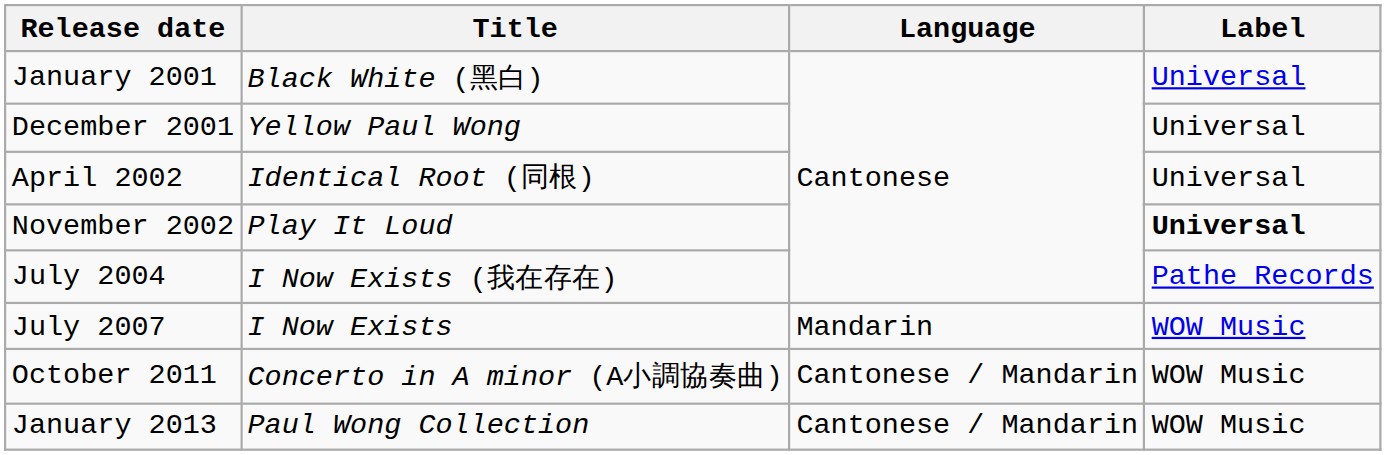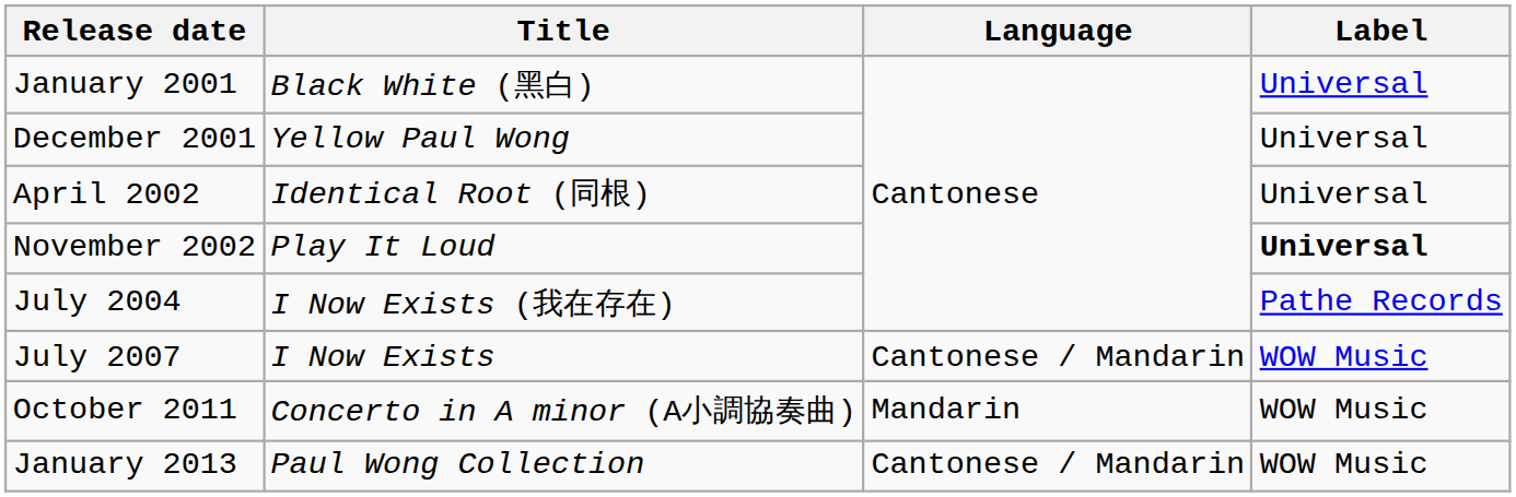July 2007 | Language: Mandarin -> Cantonese / Mandarin
October 2011 | Language: Cantonese / Mandarin -> Mandarin
